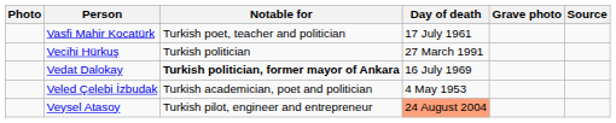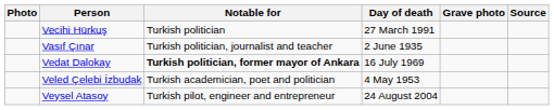- row: Vasfi Mahir Kocatürk | Turkish poet, teacher and politician | 17 July 1961
+ row: Vasıf Çınar | Turkish politician, journalist and teacher | 2 June 1935
Veysel Atasoy | Day of death: lightsalmon background -> no background
